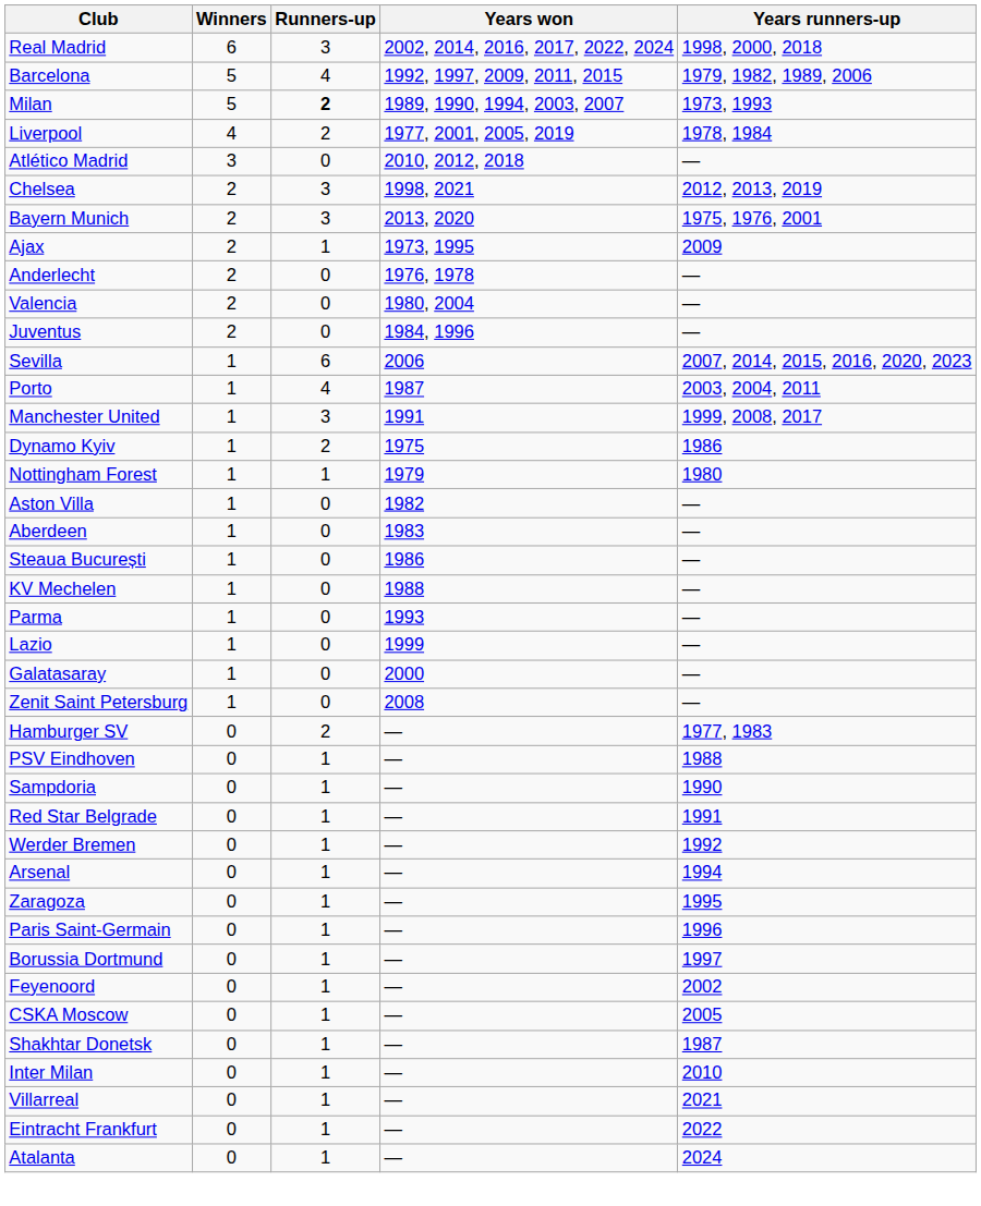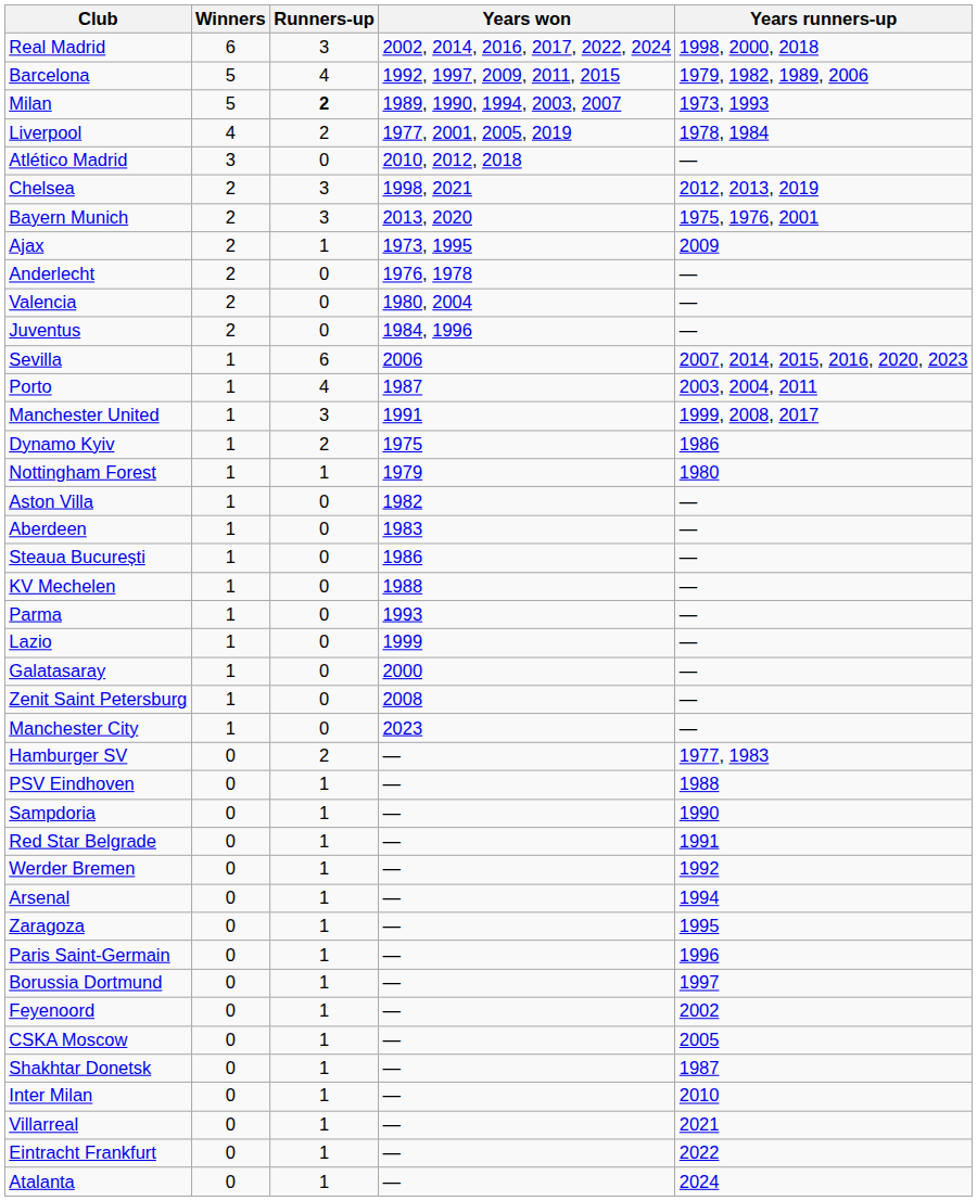+ row: Manchester City | 1 | 0 | 2023 | —
